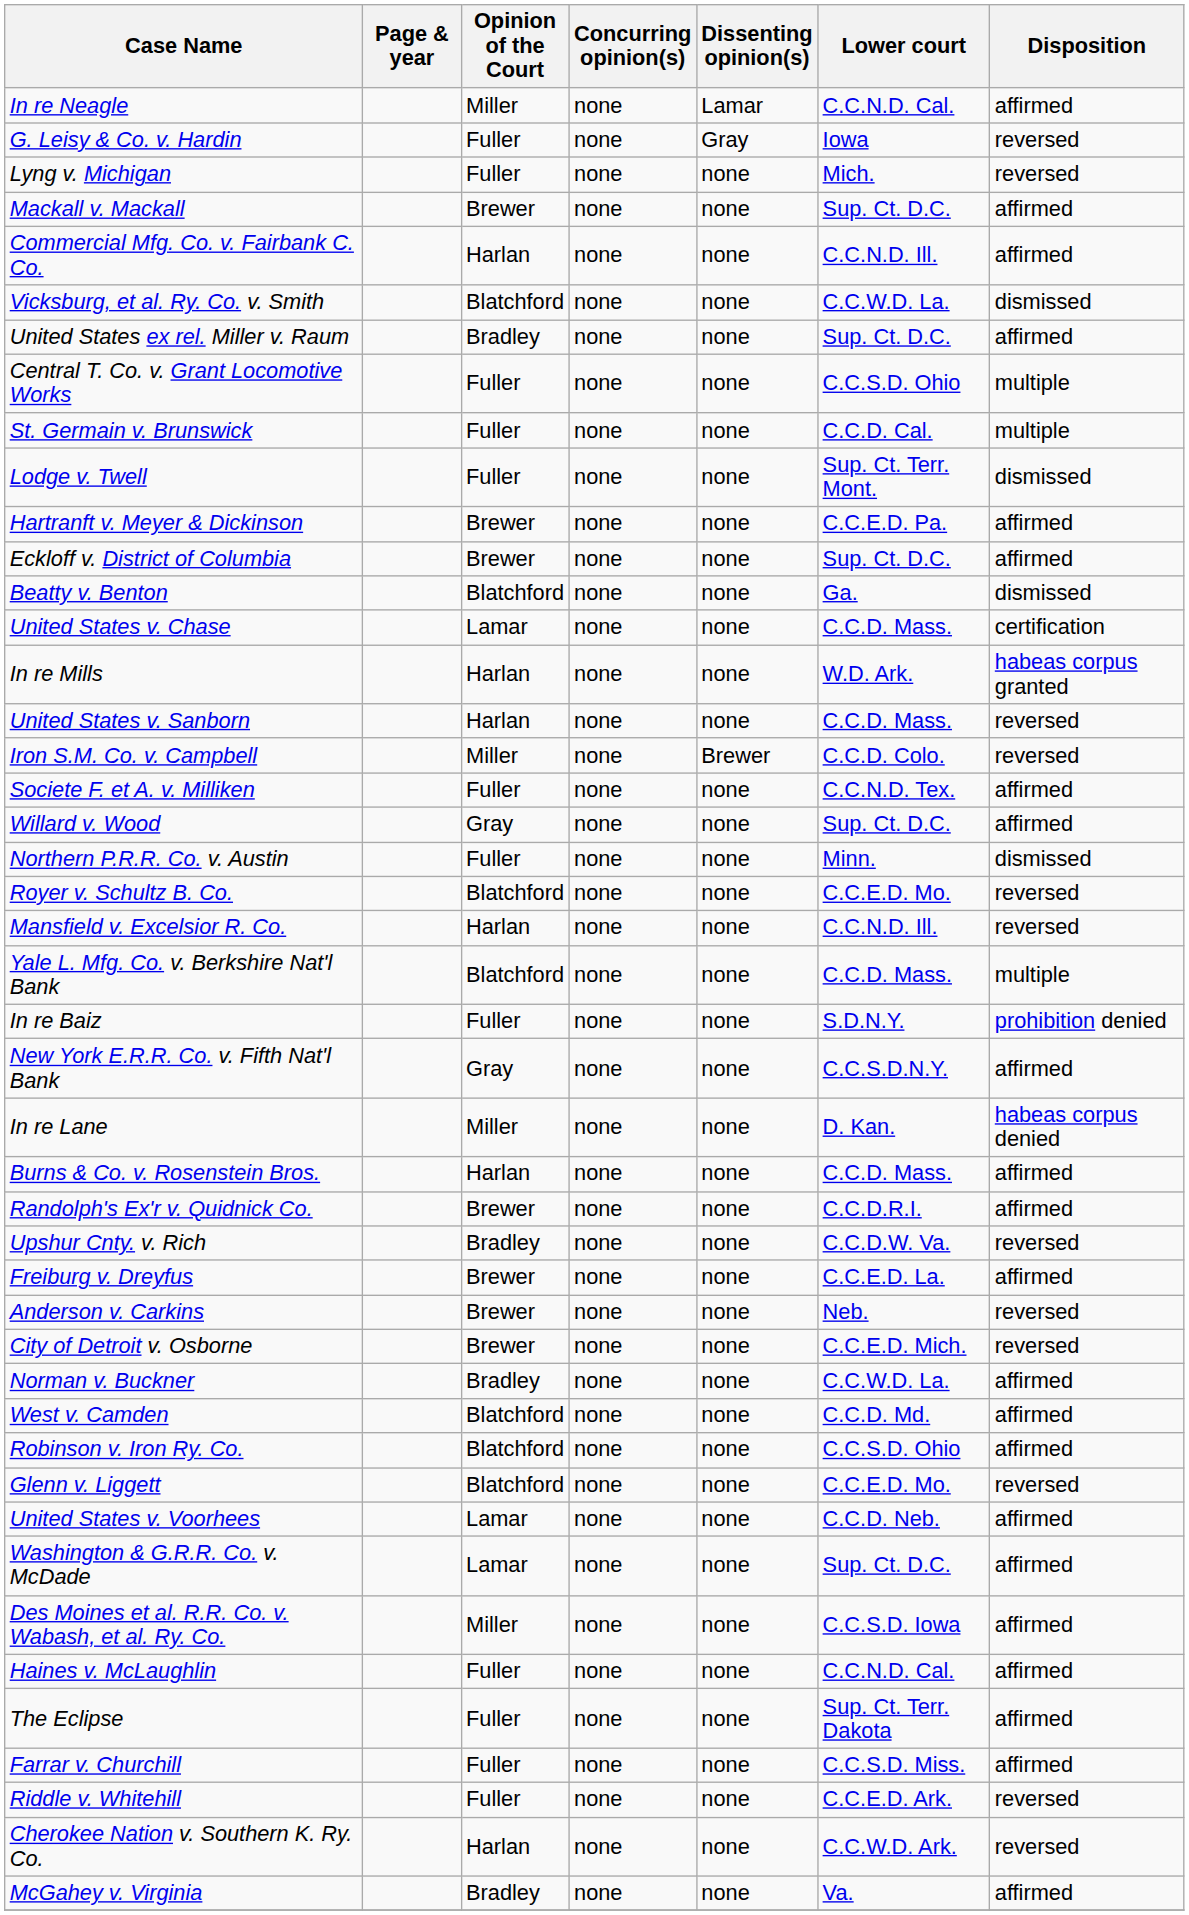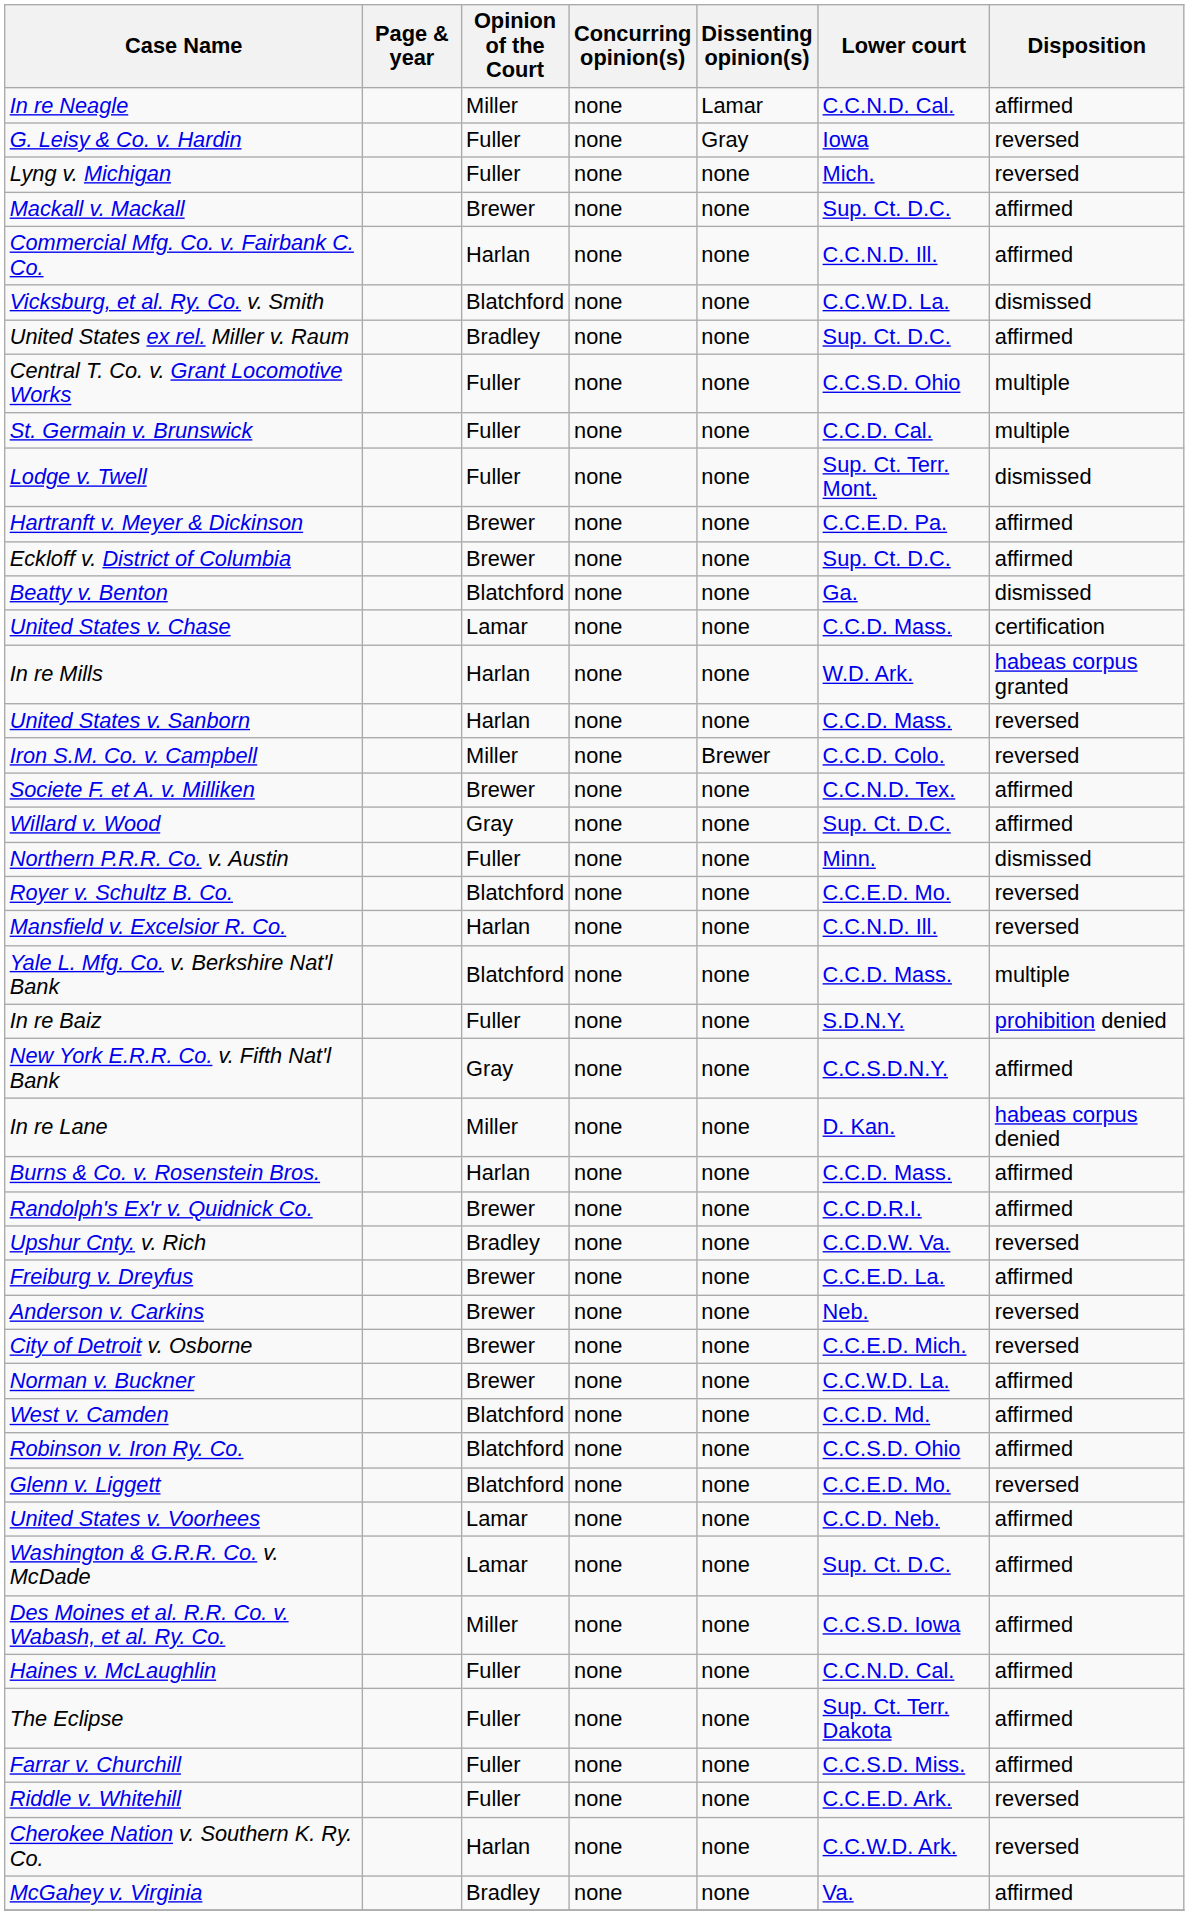Societe F. et A. v. Milliken | Opinion of the Court: Fuller -> Brewer
Norman v. Buckner | Opinion of the Court: Bradley -> Brewer
